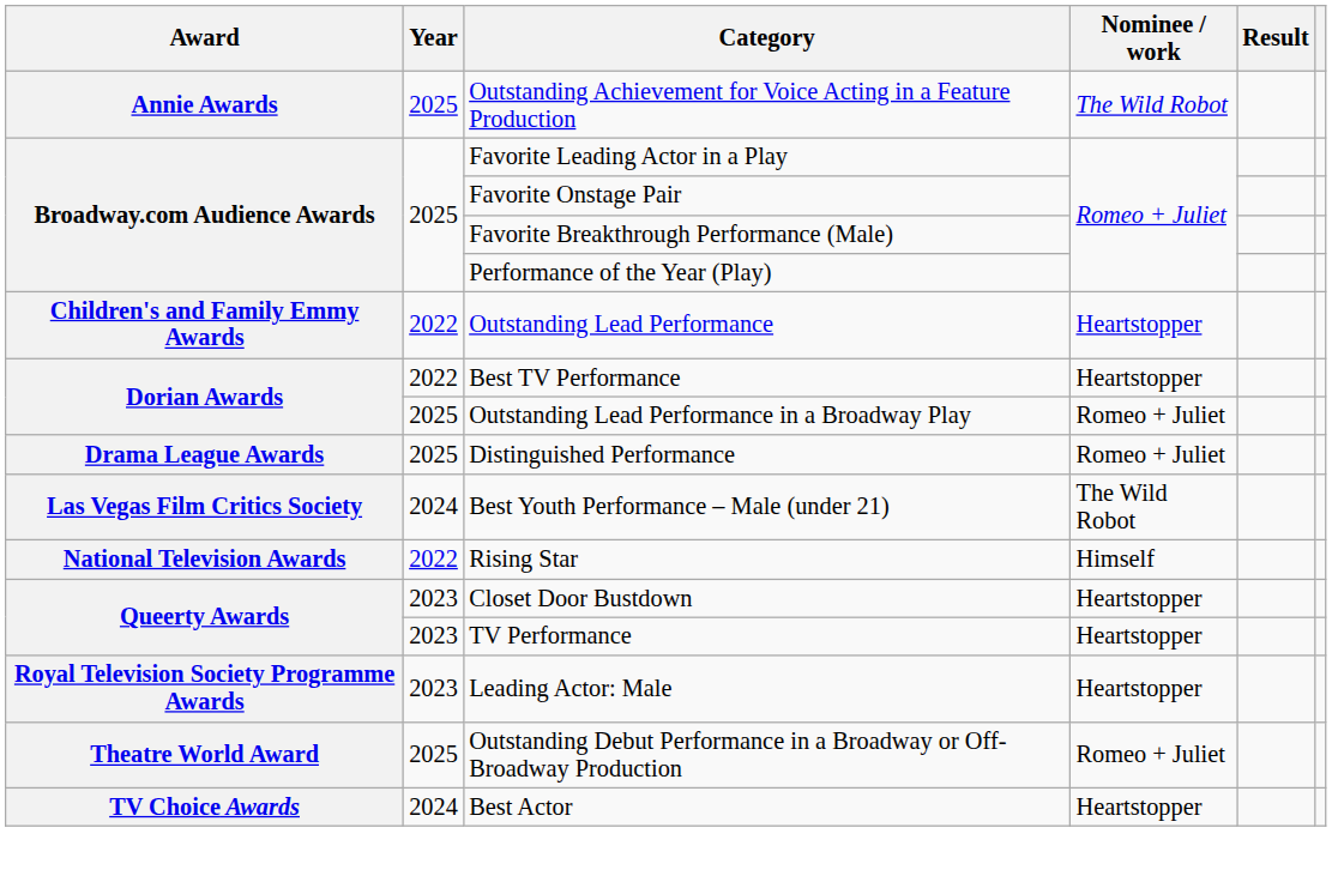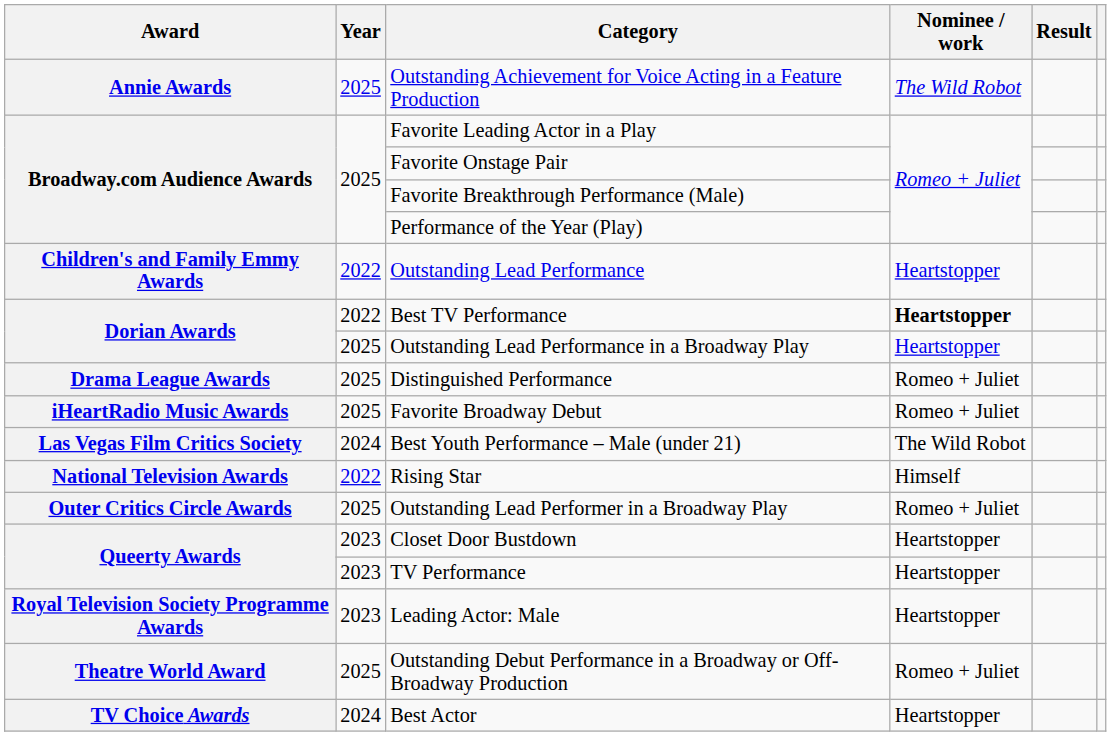Best TV Performance | Nominee / work: normal -> bold
Outstanding Lead Performance in a Broadway Play | Nominee / work: Romeo + Juliet -> Heartstopper
+ row: iHeartRadio Music Awards | 2025 | Favorite Broadway Debut | Romeo + Juliet
+ row: Outer Critics Circle Awards | 2025 | Outstanding Lead Performer in a Broadway Play | Romeo + Juliet
